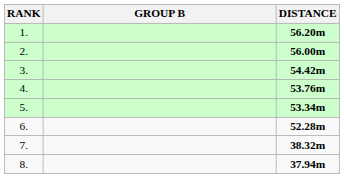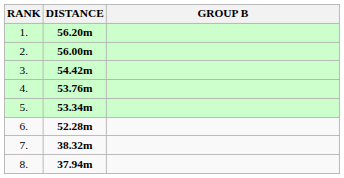columns swapped: GROUP B <-> DISTANCE
